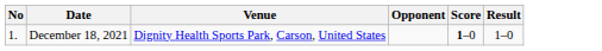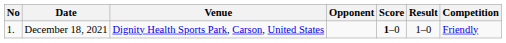+ column: Competition | Friendly
